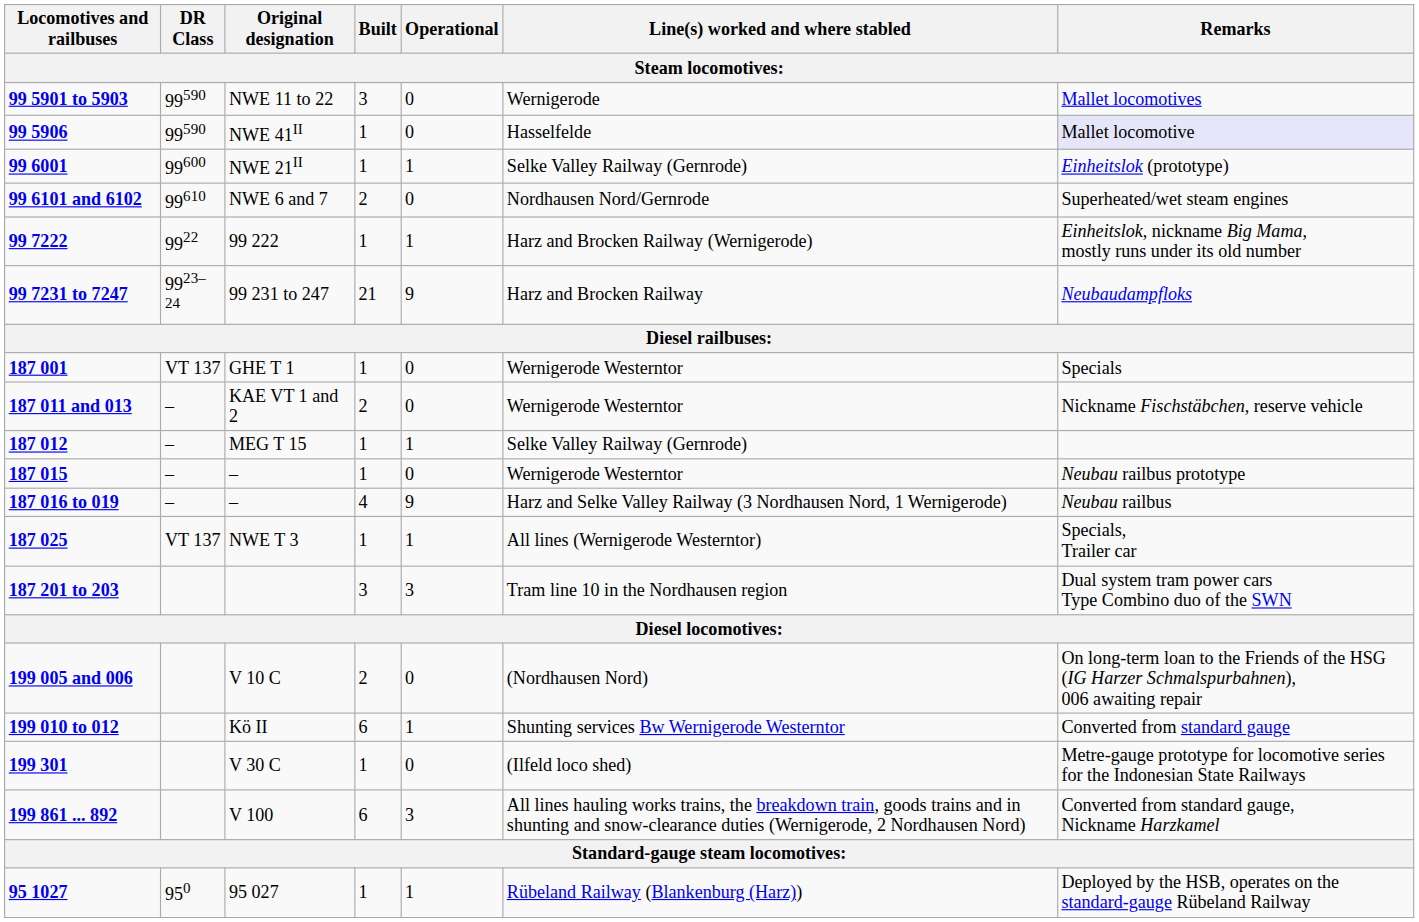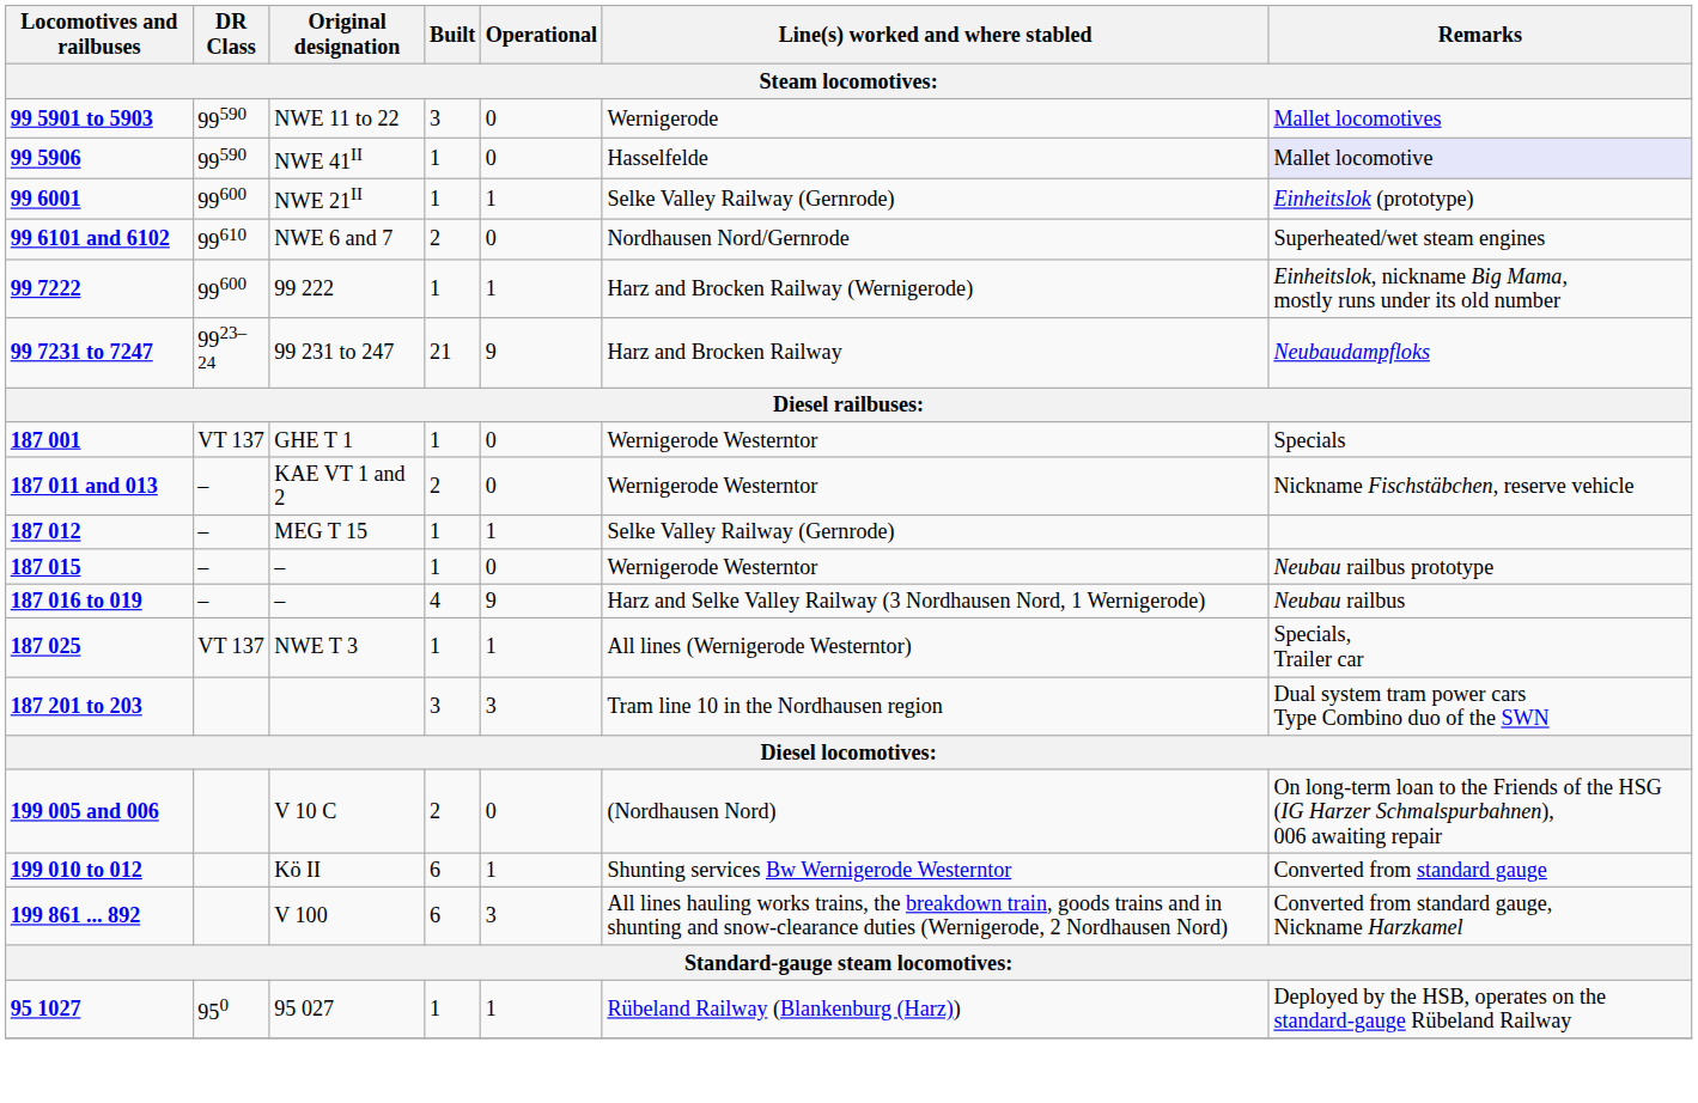99 222 | DR Class: 9922 -> 99600
- row: 199 301 | V 30 C | 1 | 0 | (Ilfeld loco shed) | Metre-gauge prototype for locomotive series for the Indonesian State Railways
